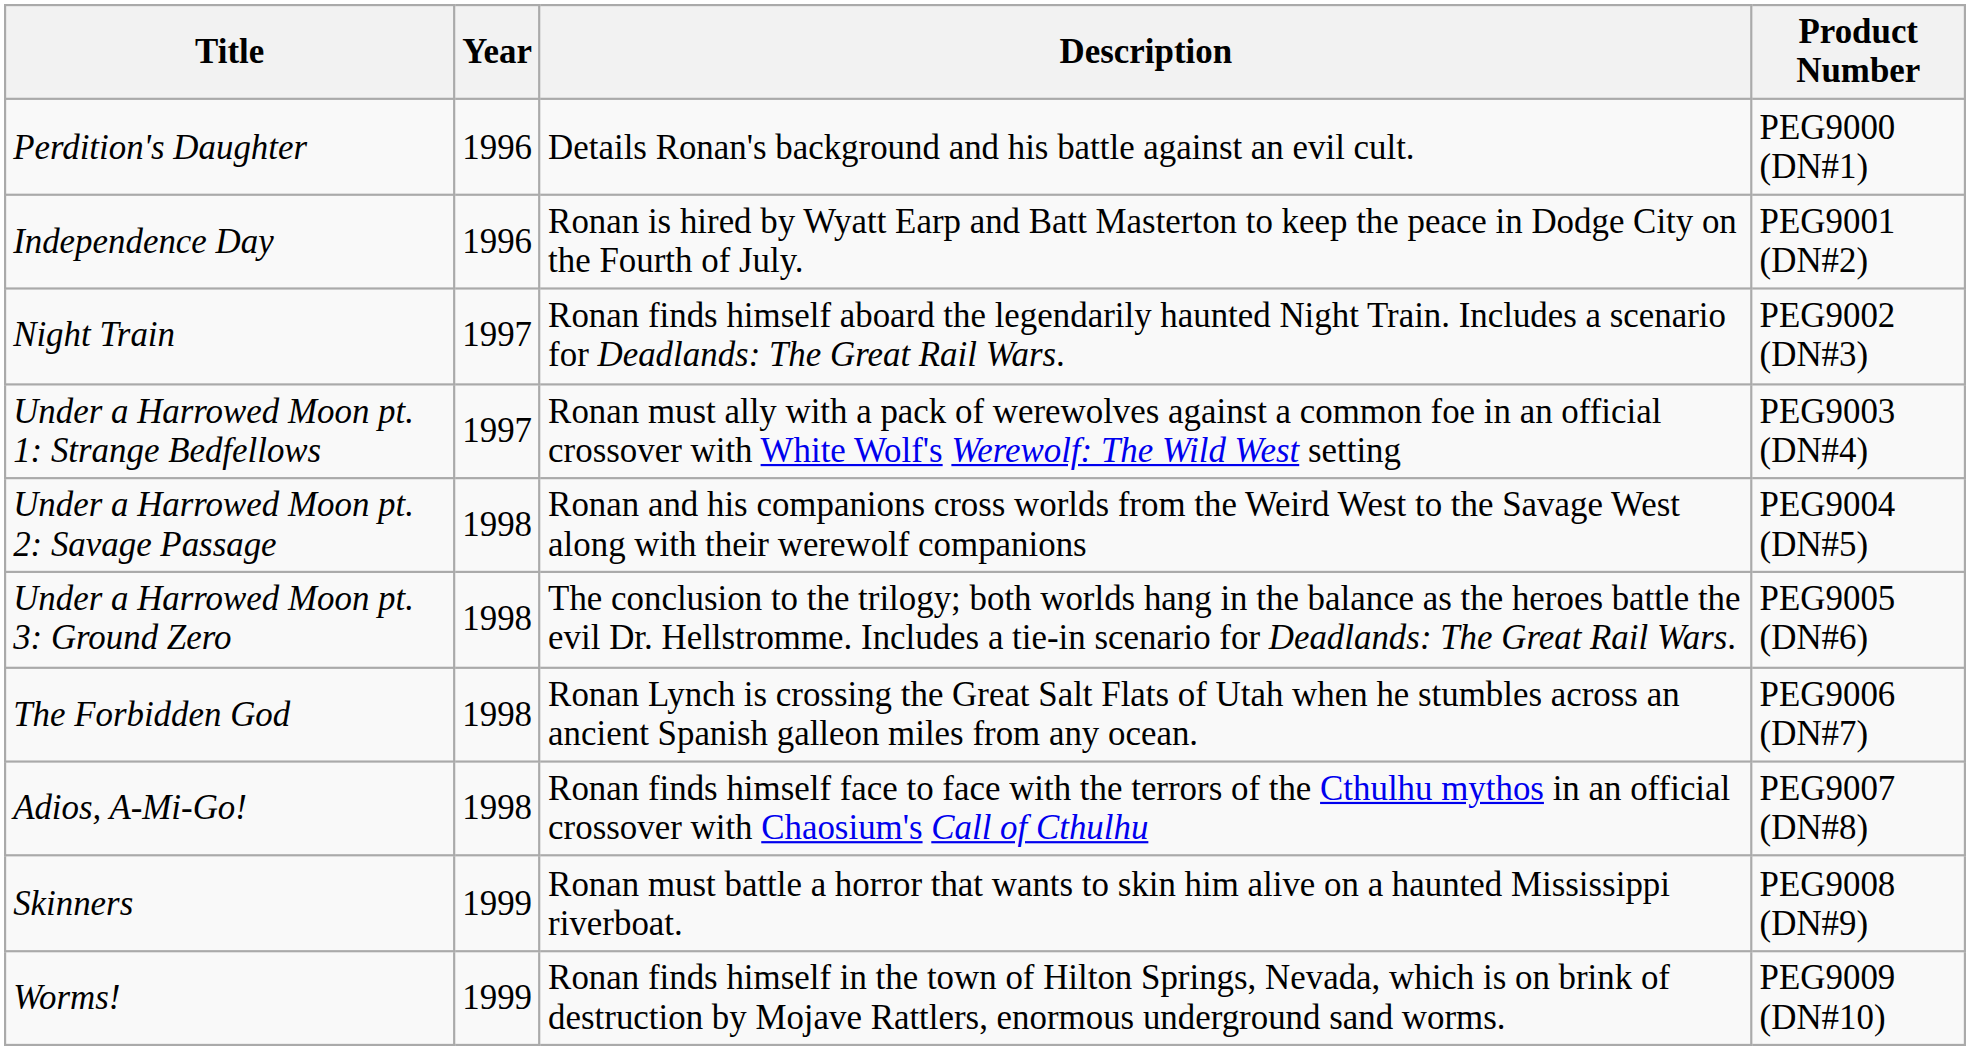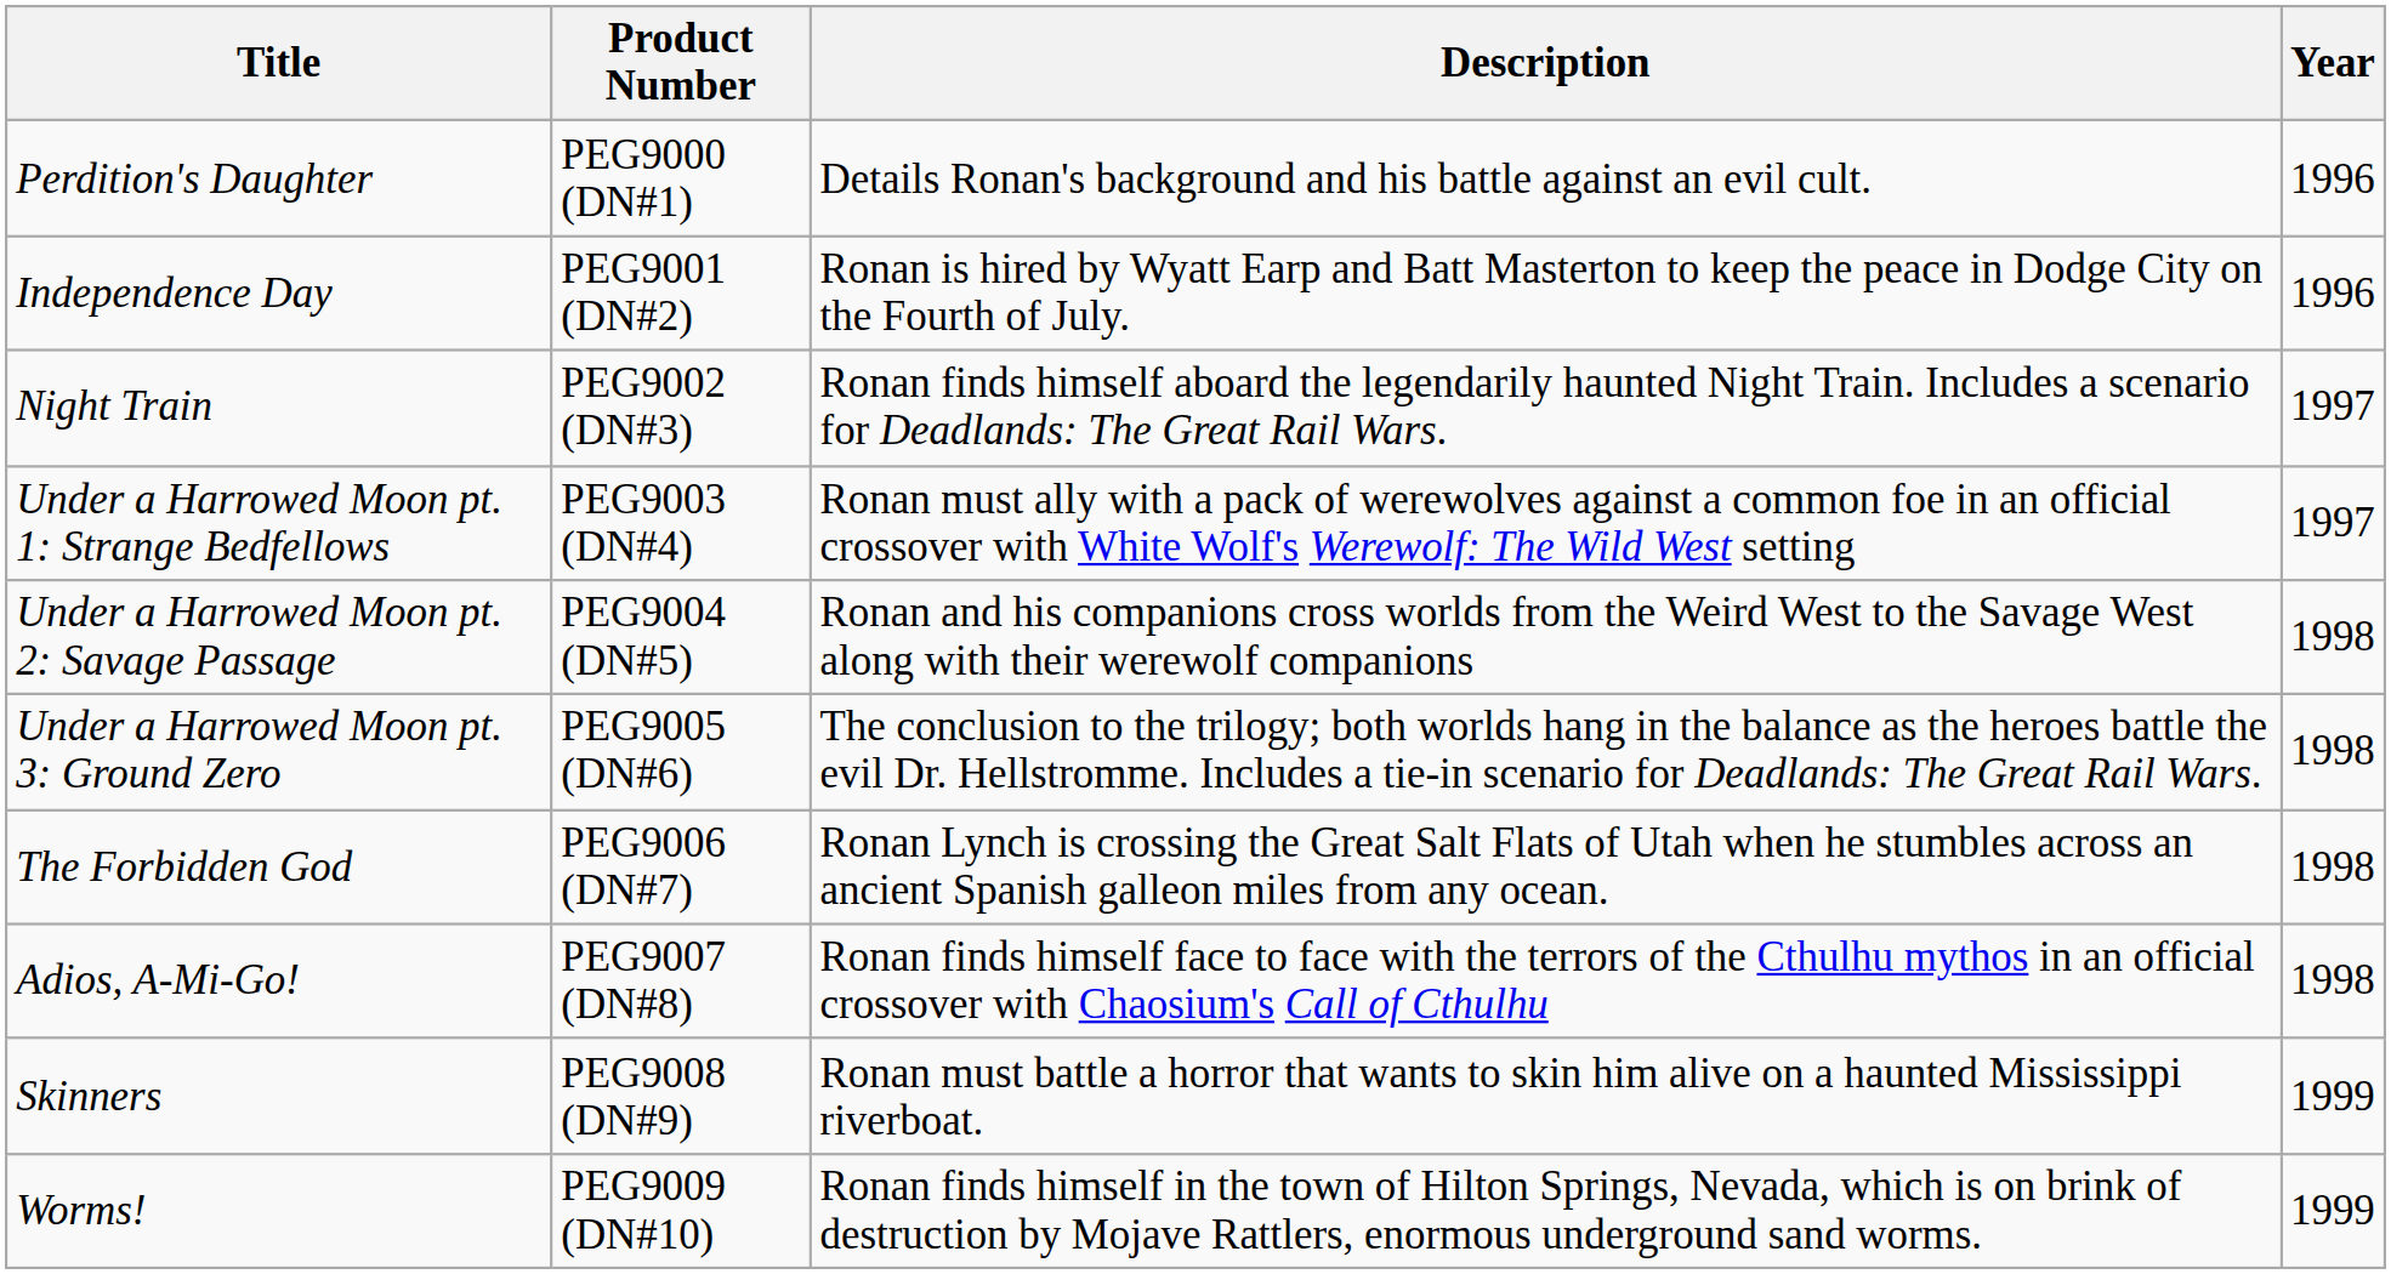columns swapped: Product Number <-> Year
